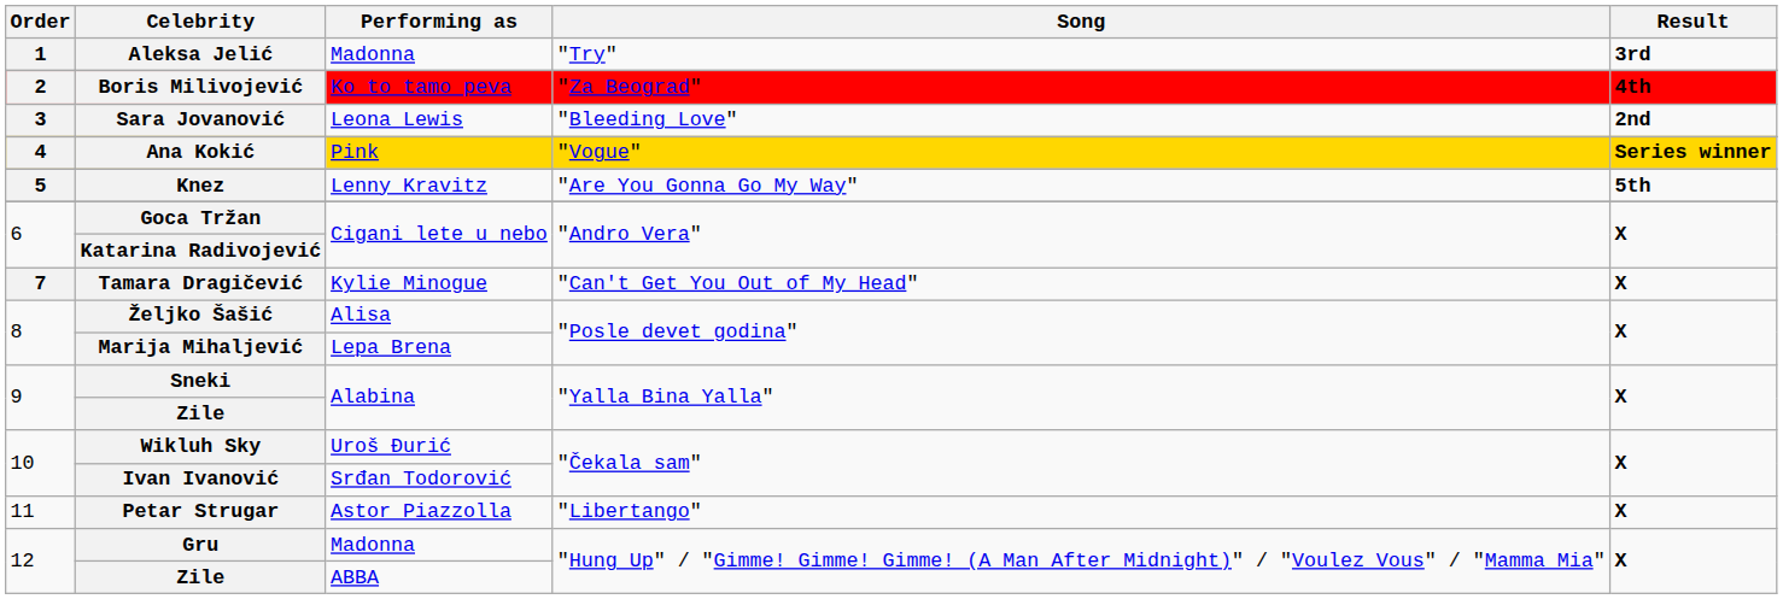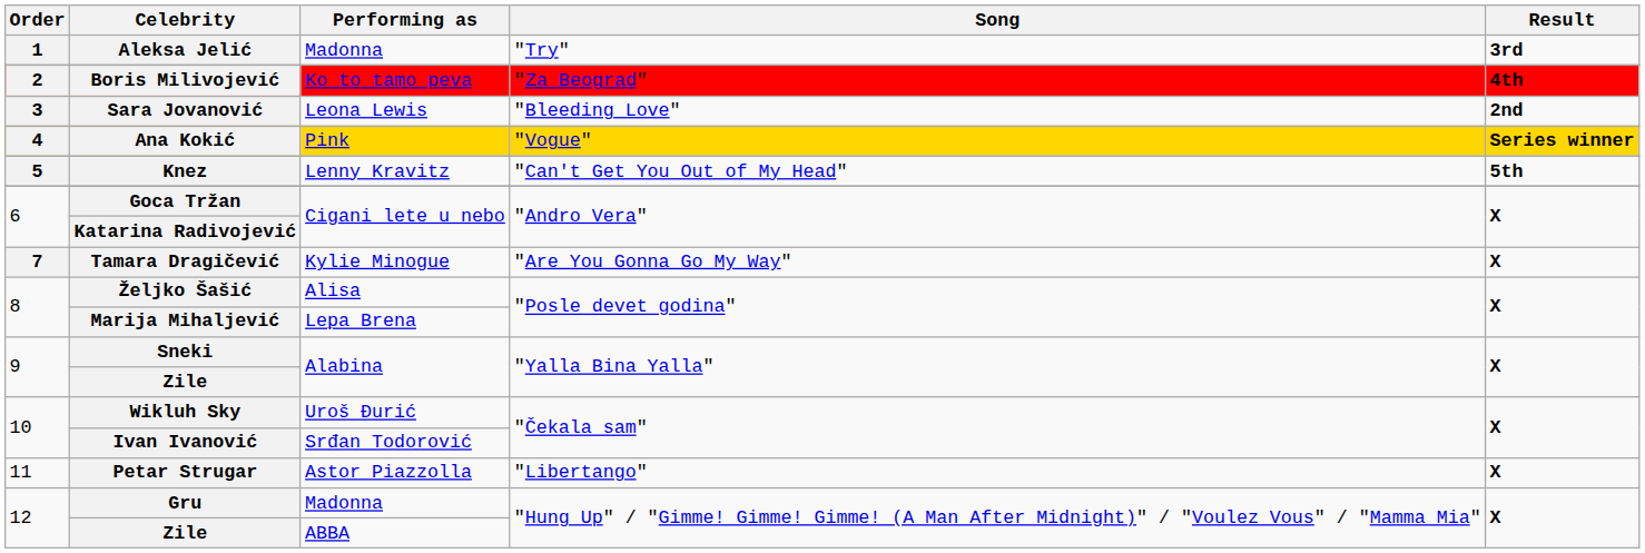Knez | Song: "Are You Gonna Go My Way" -> "Can't Get You Out of My Head"
Tamara Dragičević | Song: "Can't Get You Out of My Head" -> "Are You Gonna Go My Way"
